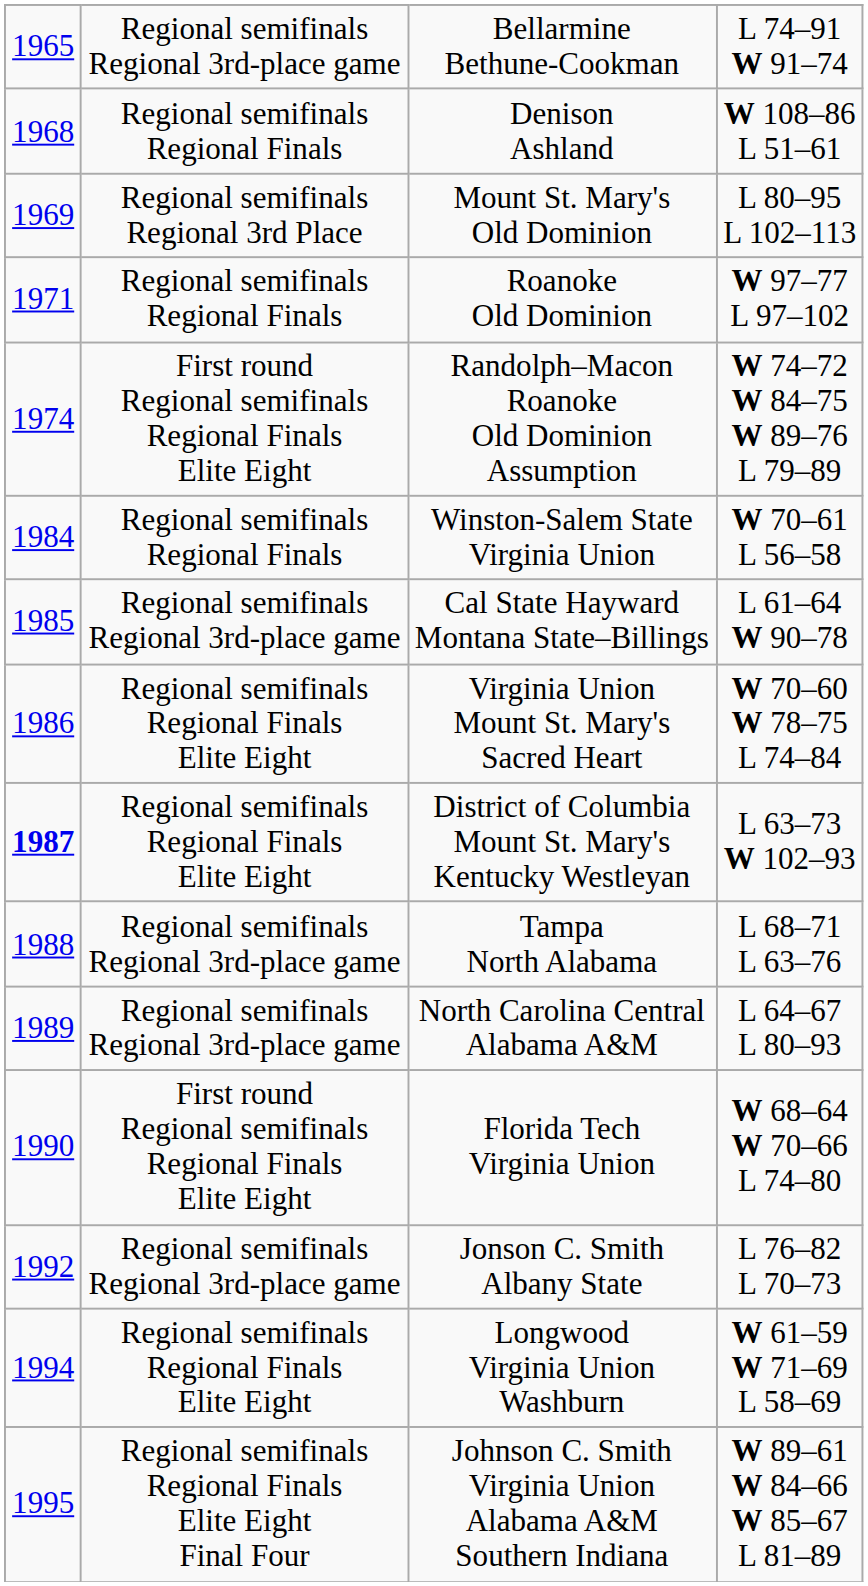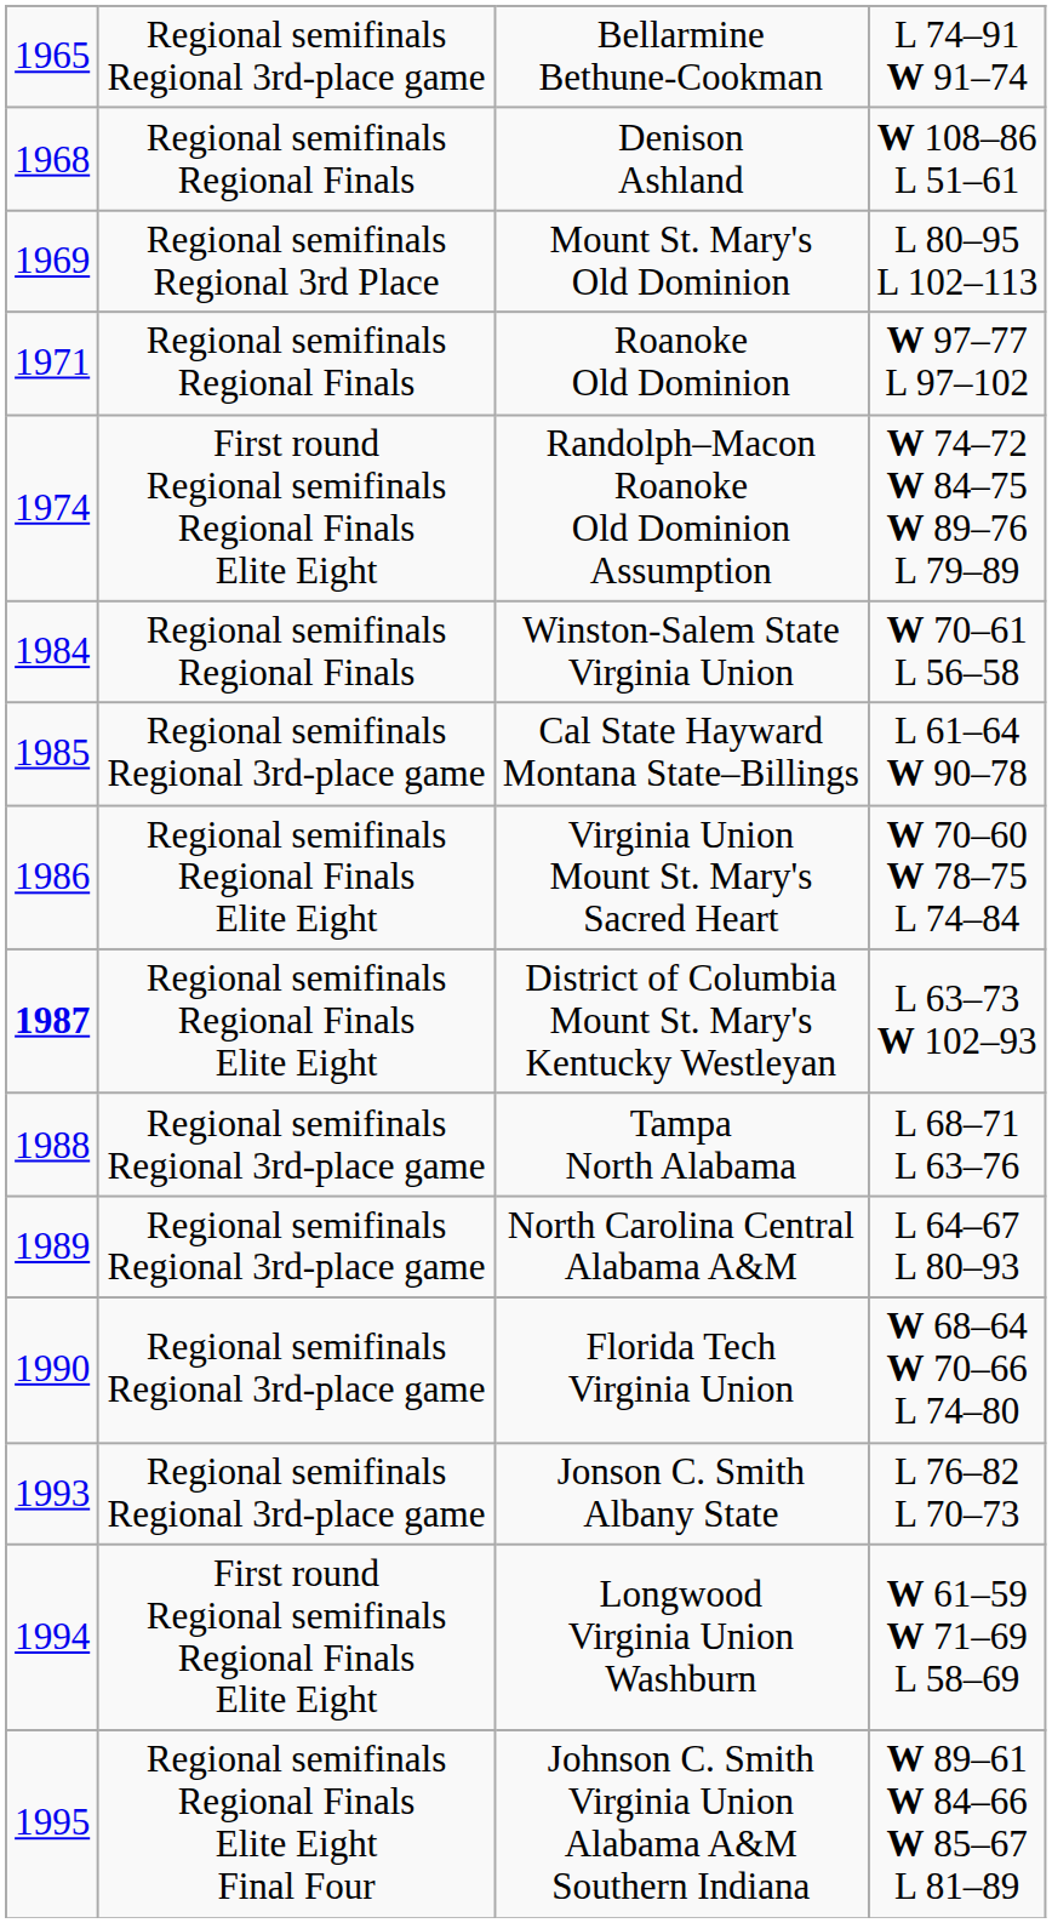Florida Tech Virginia Union | column 2: First round Regional semifinals Regional Finals Elite Eight -> Regional semifinals Regional 3rd-place game
Jonson C. Smith Albany State | column 1: 1992 -> 1993
Longwood Virginia Union Washburn | column 2: Regional semifinals Regional Finals Elite Eight -> First round Regional semifinals Regional Finals Elite Eight
